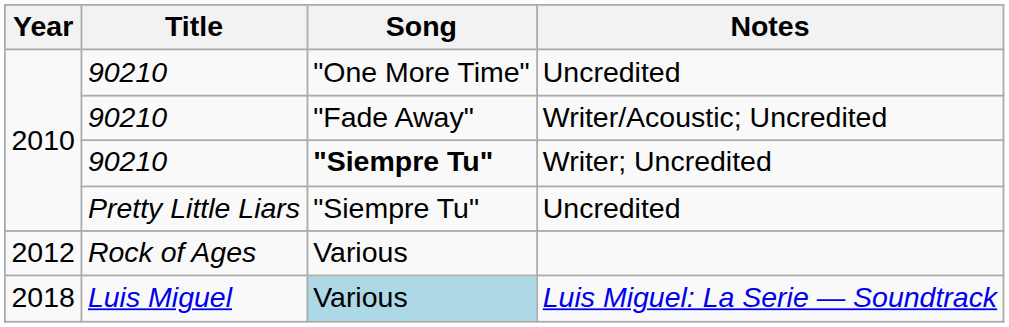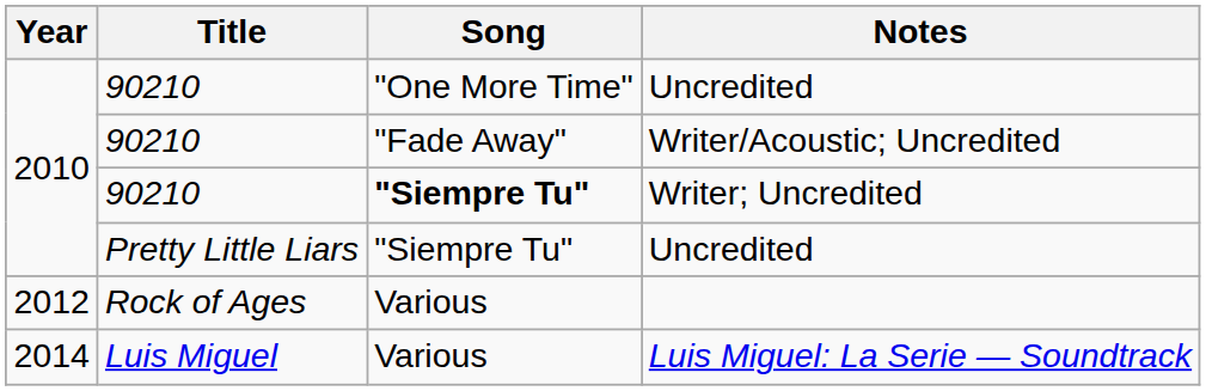Luis Miguel: La Serie — Soundtrack | Year: 2018 -> 2014
Luis Miguel: La Serie — Soundtrack | Song: lightblue background -> no background
